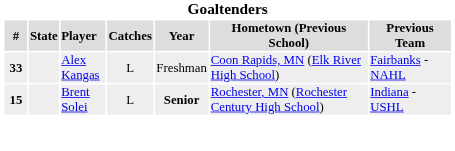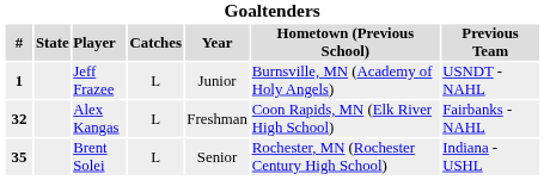+ row: 1 | Jeff Frazee | L | Junior | Burnsville, MN (Academy of Holy Angels) | USNDT - NAHL
Alex Kangas | #: 33 -> 32
Brent Solei | #: 15 -> 35
Brent Solei | Year: bold -> normal
